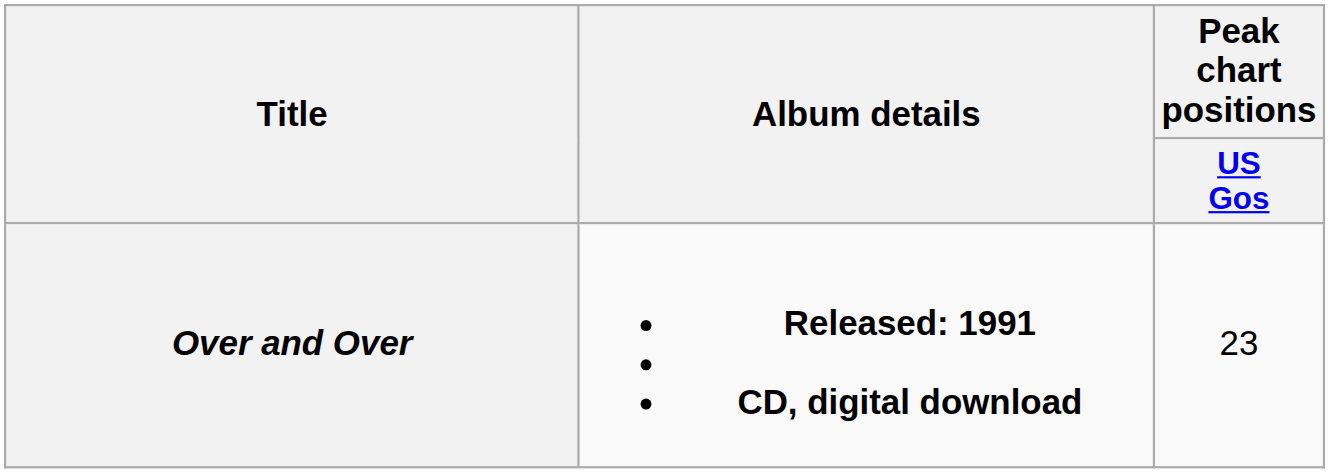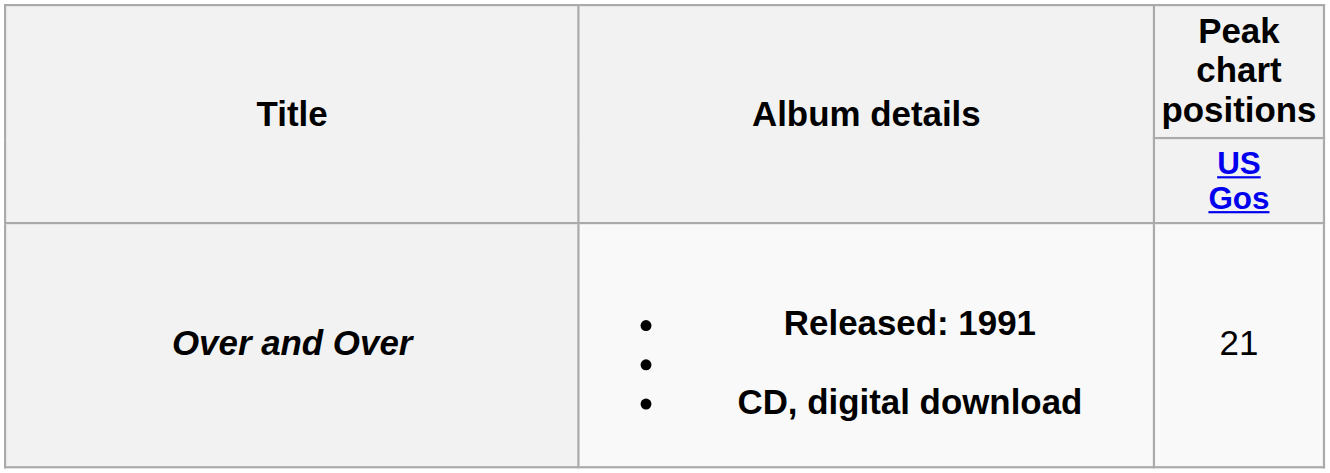Over and Over | Peak chart positions / US Gos: 23 -> 21
